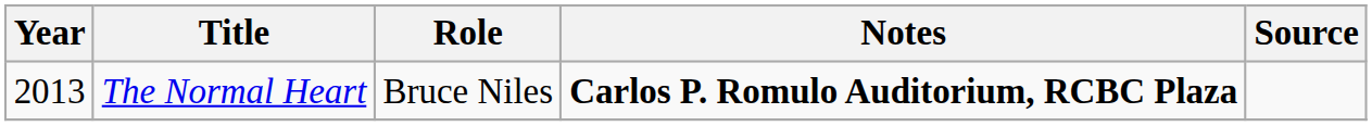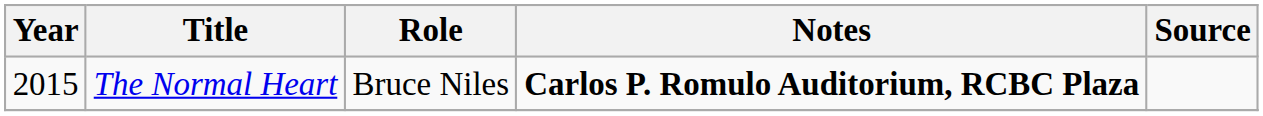The Normal Heart | Year: 2013 -> 2015
